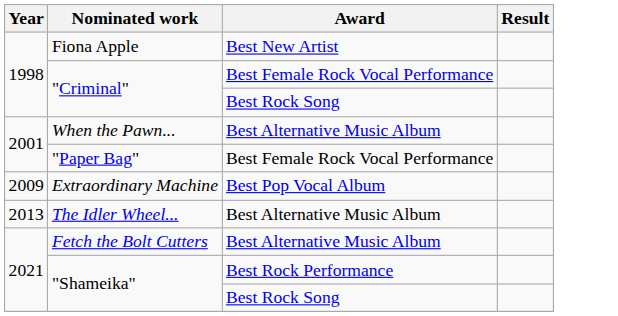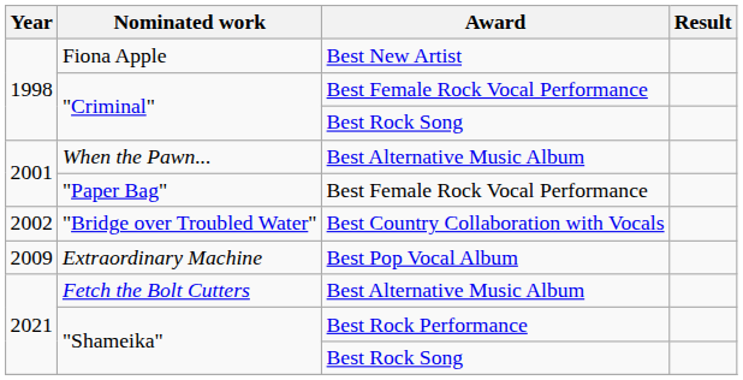+ row: 2002 | "Bridge over Troubled Water" | Best Country Collaboration with Vocals
- row: 2013 | The Idler Wheel... | Best Alternative Music Album
